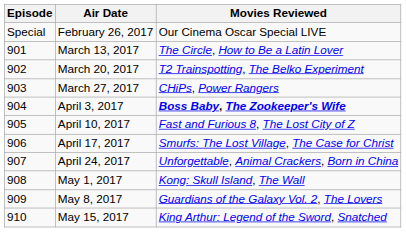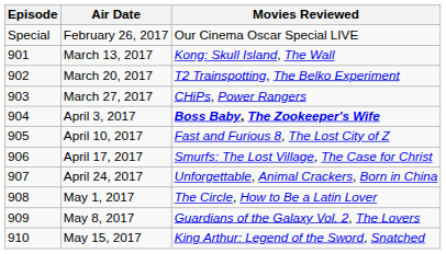March 13, 2017 | Movies Reviewed: The Circle, How to Be a Latin Lover -> Kong: Skull Island, The Wall
May 1, 2017 | Movies Reviewed: Kong: Skull Island, The Wall -> The Circle, How to Be a Latin Lover
